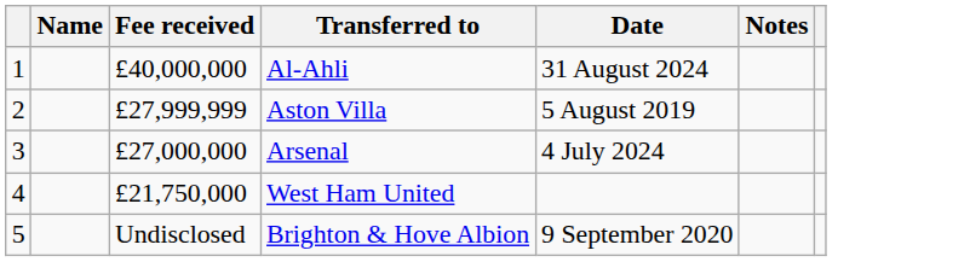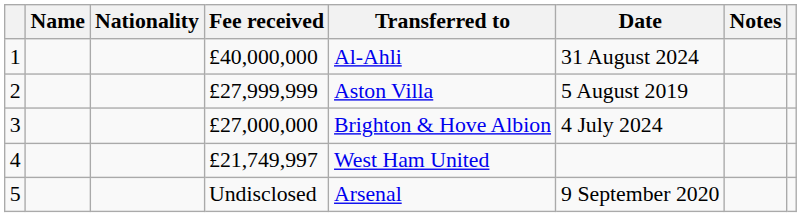+ column: Nationality
3 | Transferred to: Arsenal -> Brighton & Hove Albion
4 | Fee received: £21,750,000 -> £21,749,997
5 | Transferred to: Brighton & Hove Albion -> Arsenal
